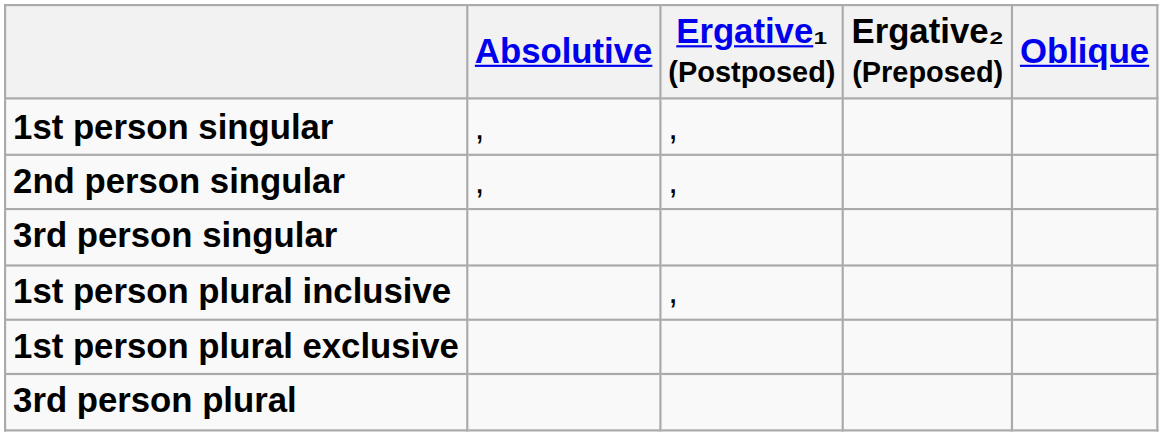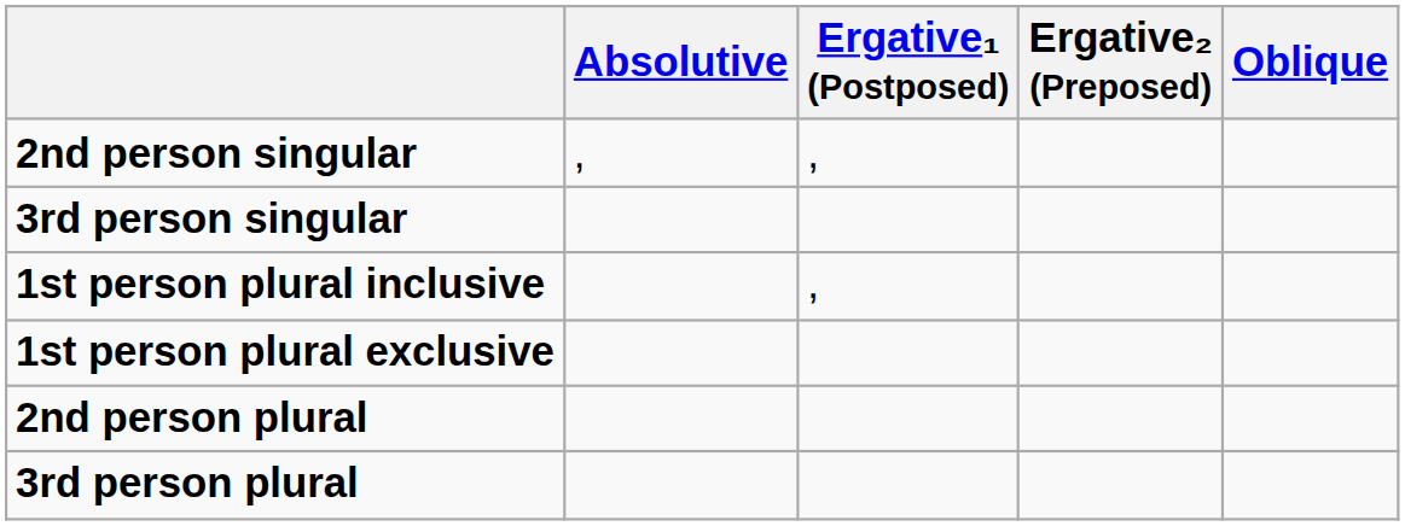- row: 1st person singular | , | ,
+ row: 2nd person plural
